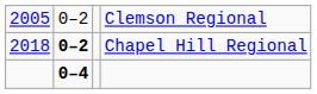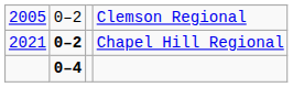Chapel Hill Regional | column 1: 2018 -> 2021
